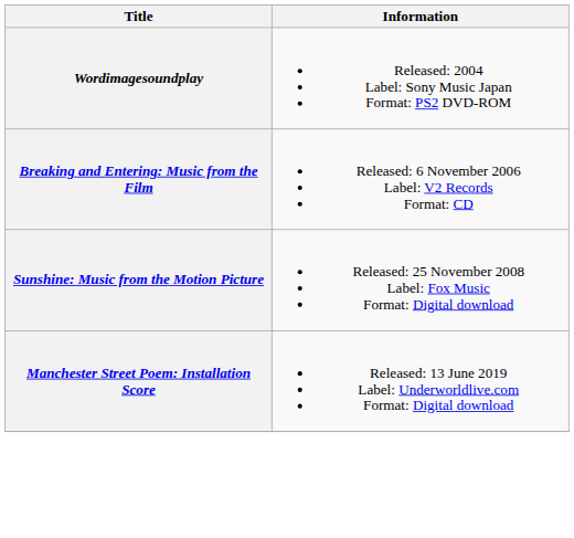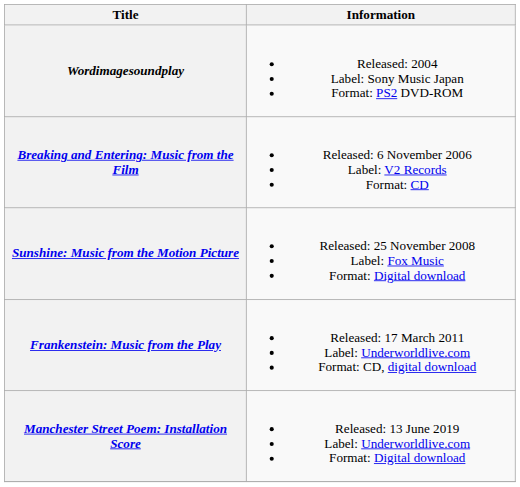+ row: Frankenstein: Music from the Play | Released: 17 March 2011 Label: Underworldlive.com Format: CD, digital download
